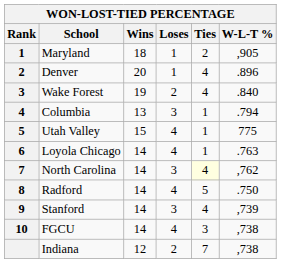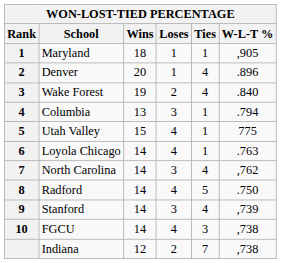Maryland | Ties: 2 -> 1
North Carolina | Ties: lightyellow background -> no background
